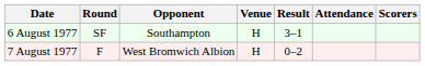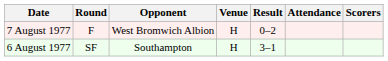rows swapped: 6 August 1977 <-> 7 August 1977
